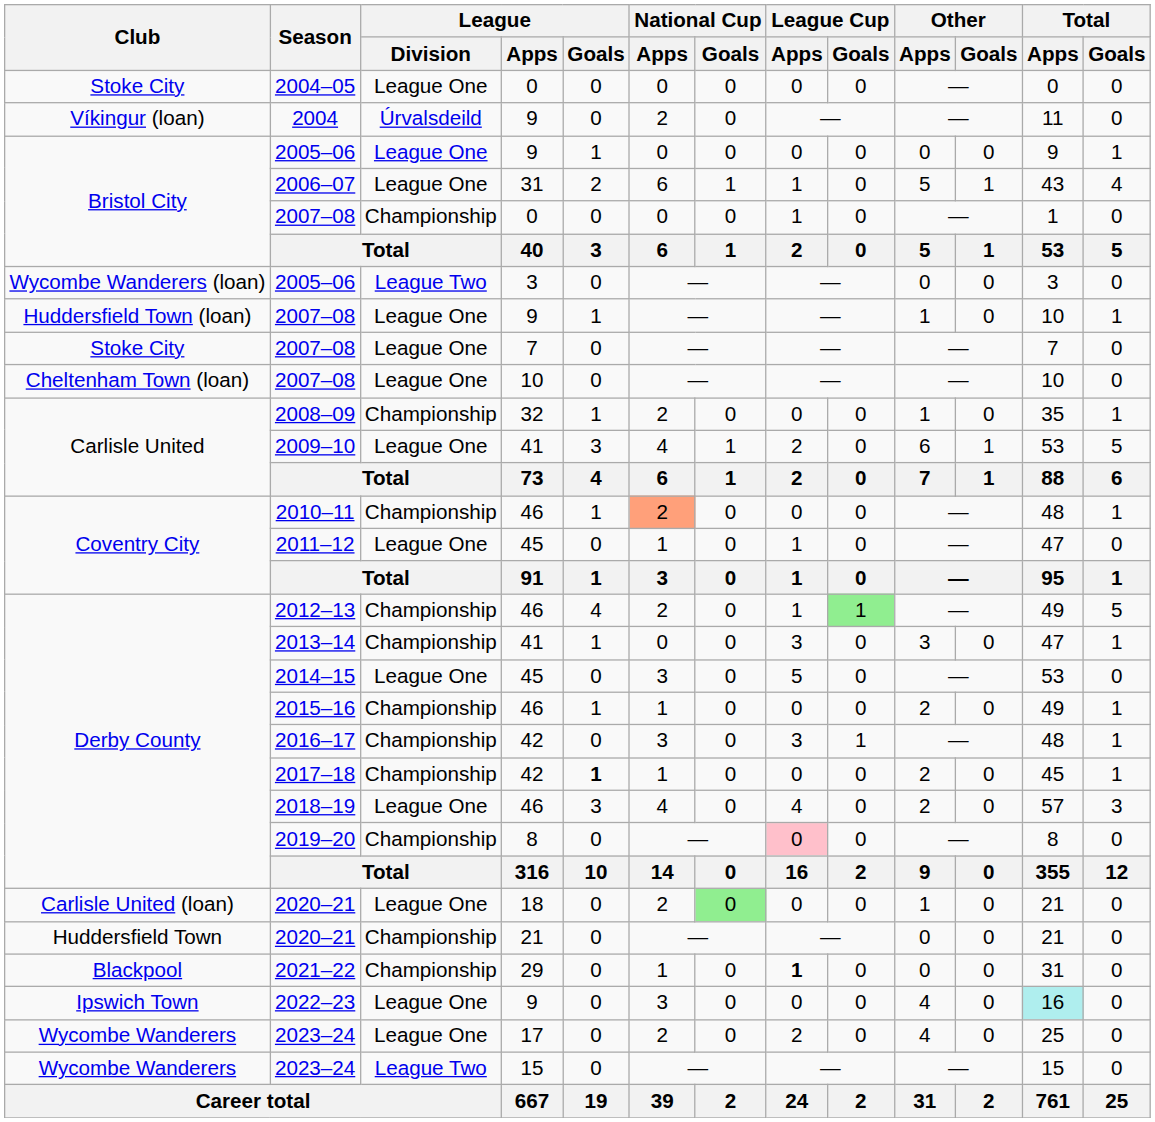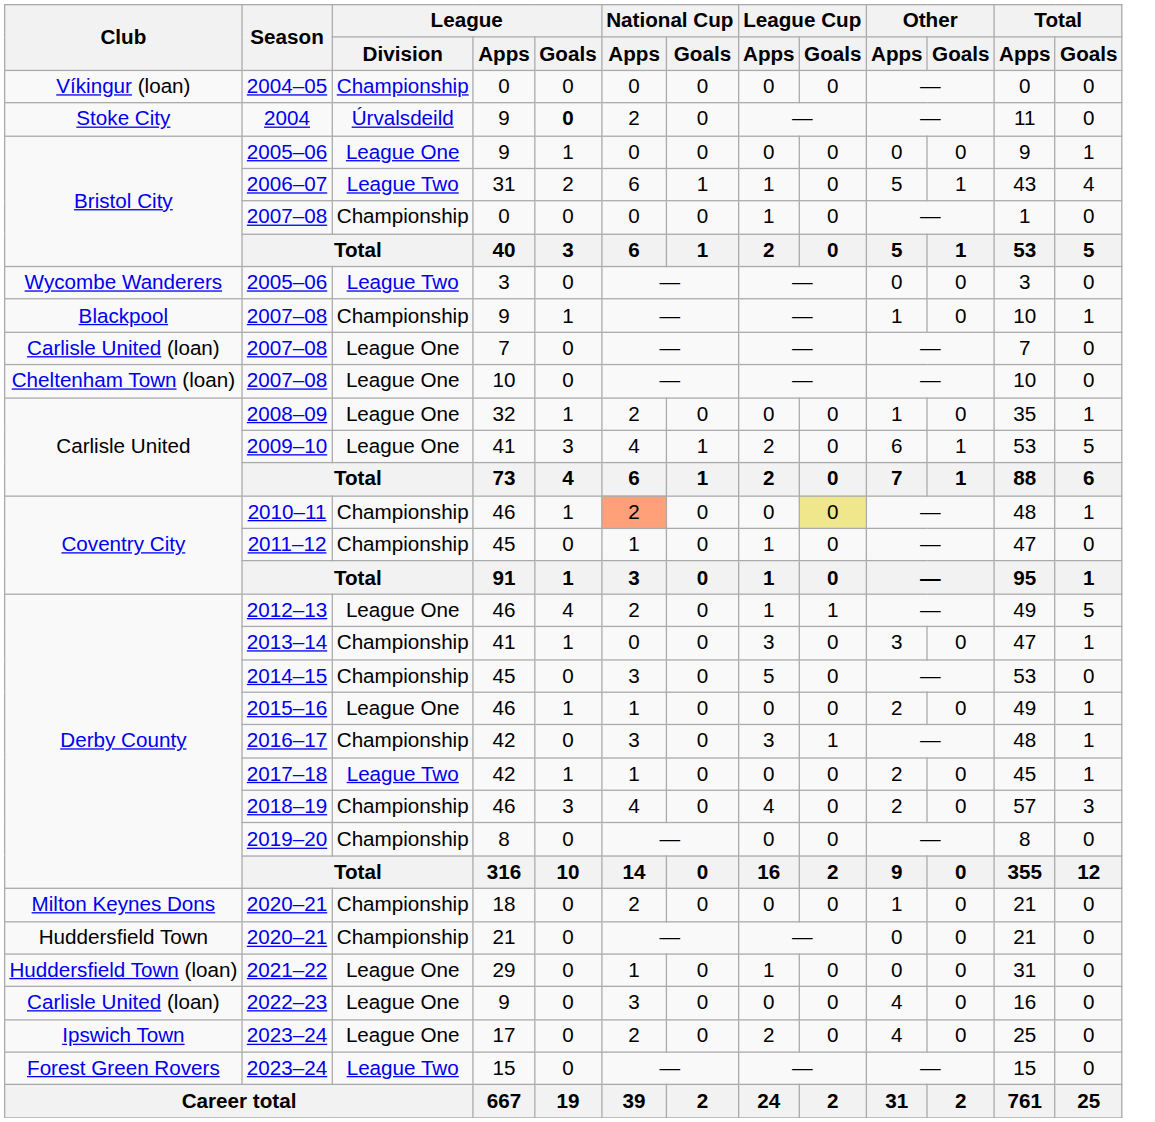2004–05 | Club: Stoke City -> Víkingur (loan)
2004–05 | League / Division: League One -> Championship
2004 | Club: Víkingur (loan) -> Stoke City
2004 | League / Goals: normal -> bold
2006–07 | League / Division: League One -> League Two
2005–06 / 3 | Club: Wycombe Wanderers (loan) -> Wycombe Wanderers
2007–08 / 9 | Club: Huddersfield Town (loan) -> Blackpool
2007–08 / 9 | League / Division: League One -> Championship
2007–08 / 7 | Club: Stoke City -> Carlisle United (loan)
2008–09 | League / Division: Championship -> League One
2010–11 | League Cup / Goals: no background -> khaki background
2011–12 | League / Division: League One -> Championship
2012–13 | League / Division: Championship -> League One
2012–13 | League Cup / Goals: lightgreen background -> no background
2014–15 | League / Division: League One -> Championship
2015–16 | League / Division: Championship -> League One
2017–18 | League / Division: Championship -> League Two
2017–18 | League / Goals: bold -> normal
2018–19 | League / Division: League One -> Championship
2019–20 | League Cup / Apps: pink background -> no background
2020–21 / 18 | Club: Carlisle United (loan) -> Milton Keynes Dons
2020–21 / 18 | League / Division: League One -> Championship
2020–21 / 18 | National Cup / Goals: lightgreen background -> no background
2021–22 | Club: Blackpool -> Huddersfield Town (loan)
2021–22 | League / Division: Championship -> League One
2021–22 | League Cup / Apps: bold -> normal
2022–23 | Club: Ipswich Town -> Carlisle United (loan)
2022–23 | Total / Apps: paleturquoise background -> no background
2023–24 / 17 | Club: Wycombe Wanderers -> Ipswich Town
2023–24 / 15 | Club: Wycombe Wanderers -> Forest Green Rovers
